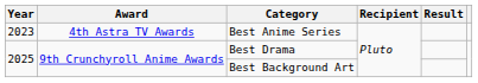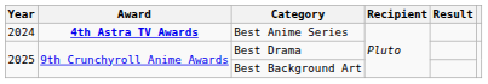Best Anime Series | Year: 2023 -> 2024
Best Anime Series | Award: normal -> bold
